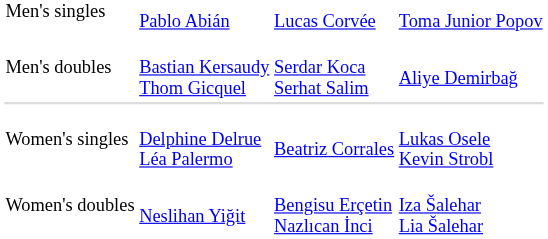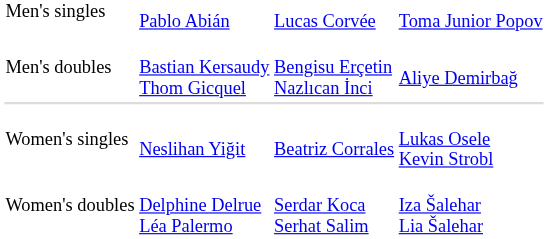Men's doubles | column 3: Serdar Koca Serhat Salim -> Bengisu Erçetin Nazlıcan İnci
Women's singles | column 2: Delphine Delrue Léa Palermo -> Neslihan Yiğit
Women's doubles | column 2: Neslihan Yiğit -> Delphine Delrue Léa Palermo
Women's doubles | column 3: Bengisu Erçetin Nazlıcan İnci -> Serdar Koca Serhat Salim
